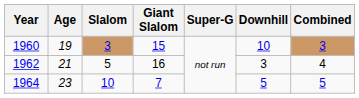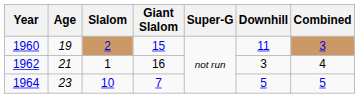1960 | Slalom: 3 -> 2
1960 | Downhill: 10 -> 11
1962 | Slalom: 5 -> 1
